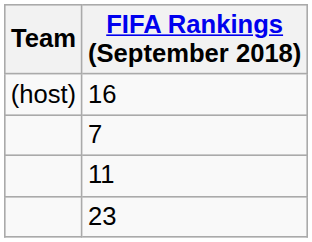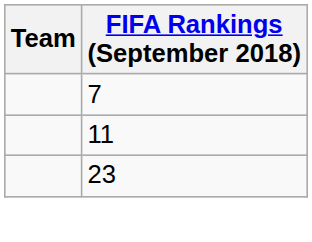- row: (host) | 16
